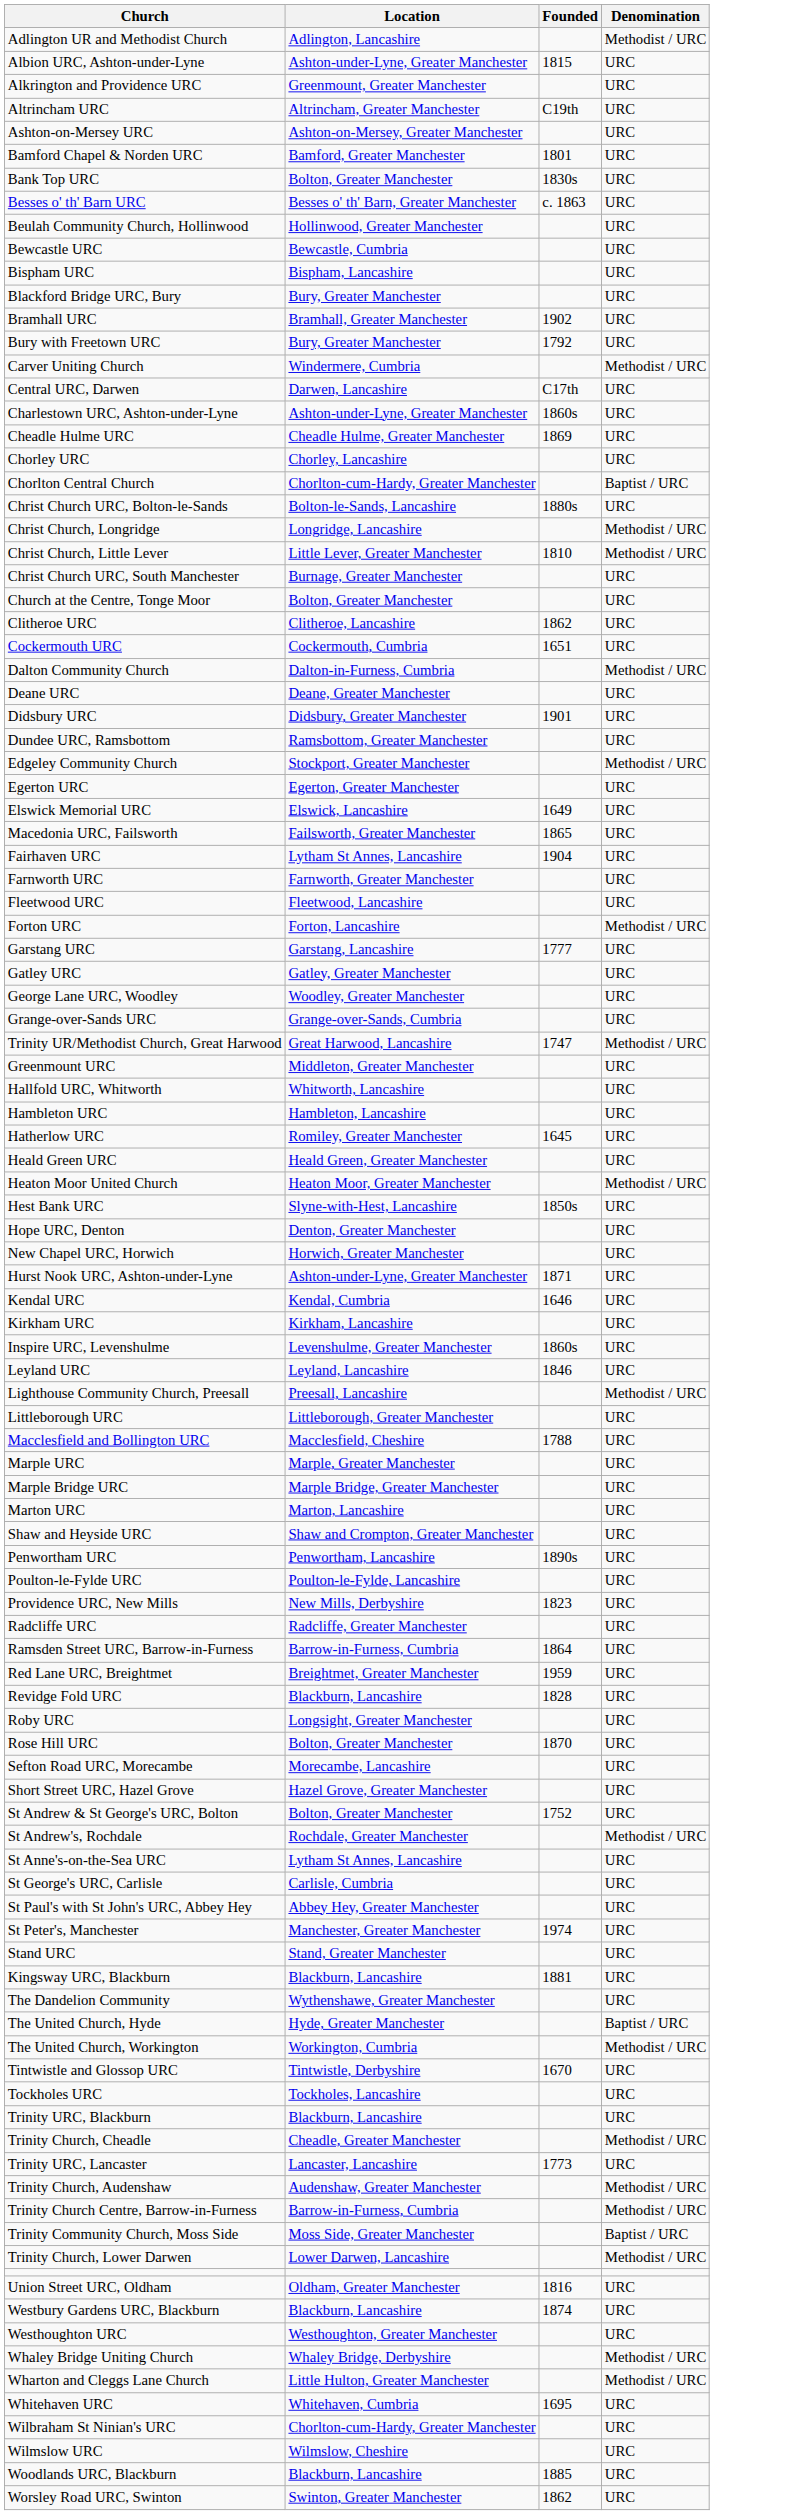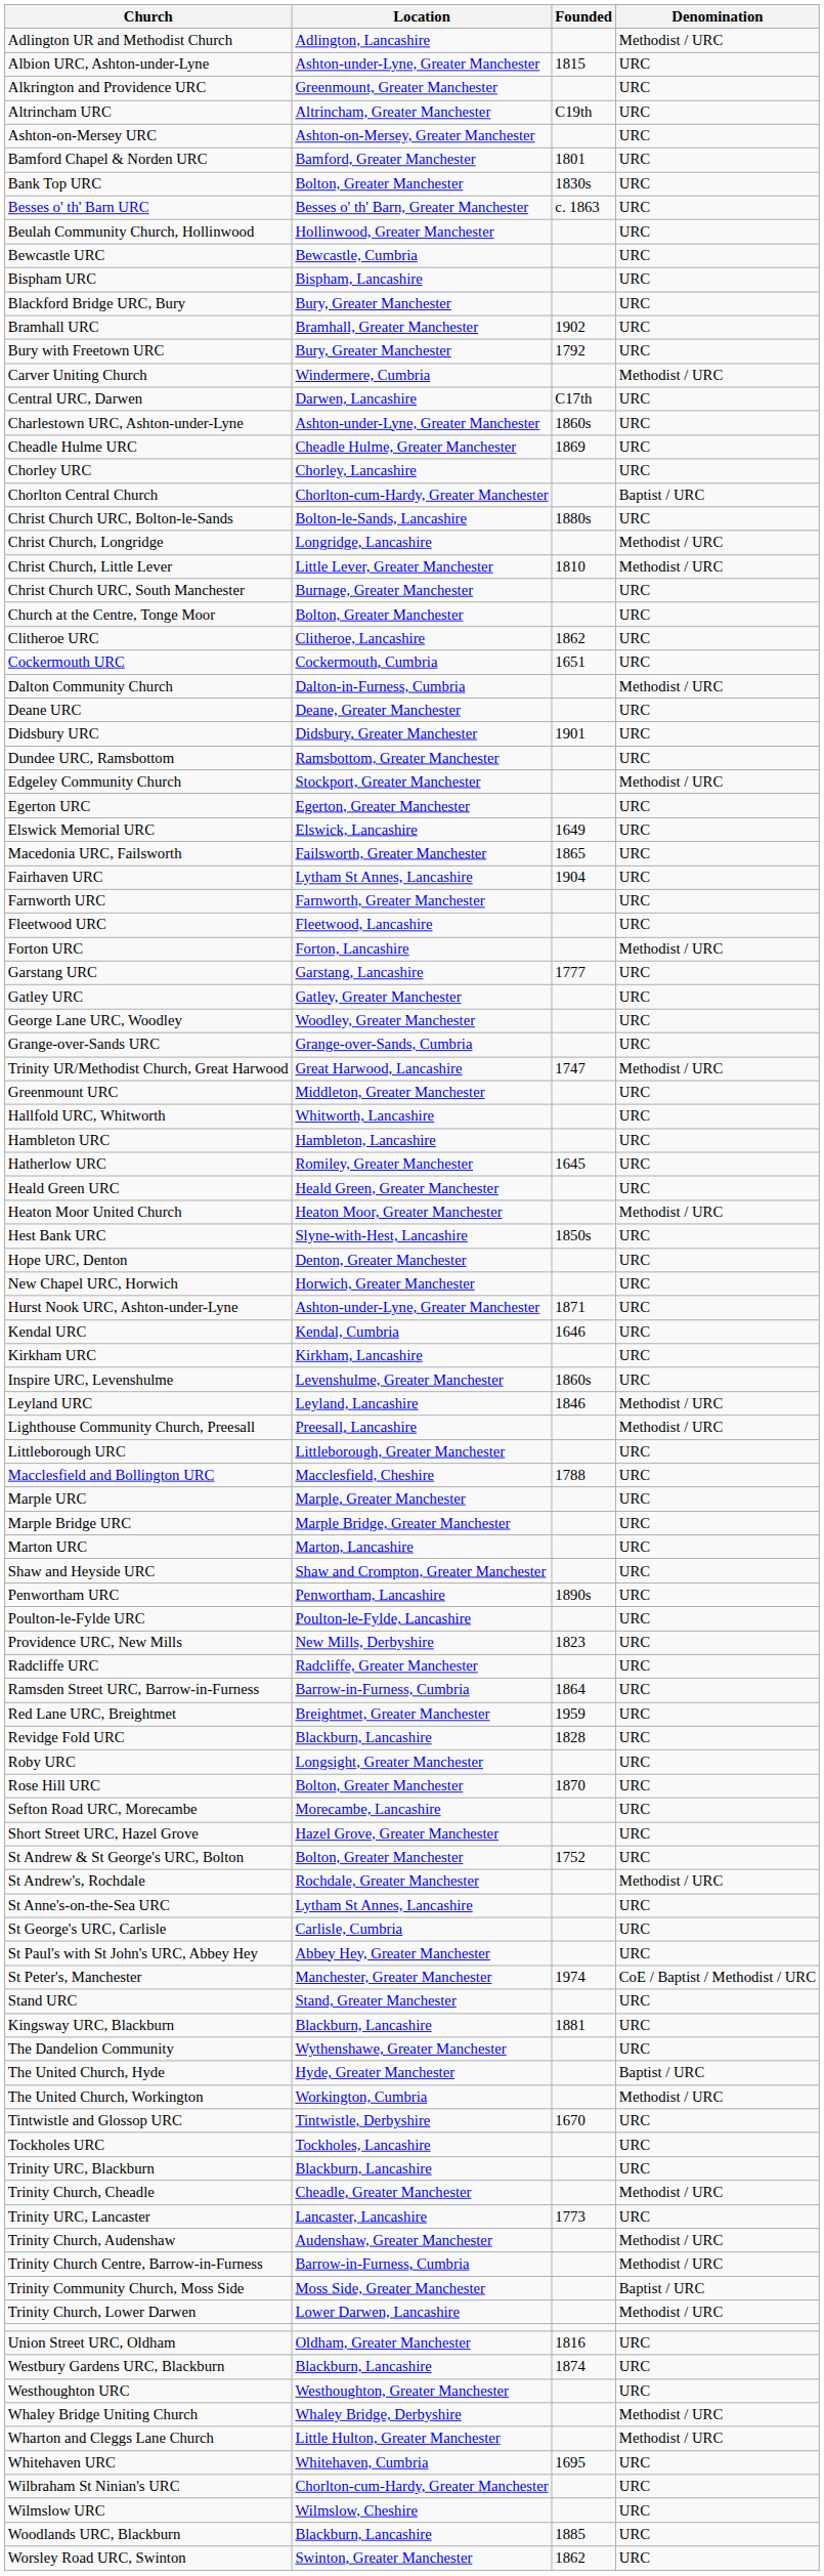Leyland URC | Denomination: URC -> Methodist / URC
St Peter's, Manchester | Denomination: URC -> CoE / Baptist / Methodist / URC
